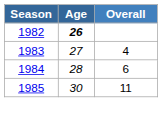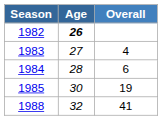1985 | Overall: 11 -> 19
+ row: 1988 | 32 | 41
